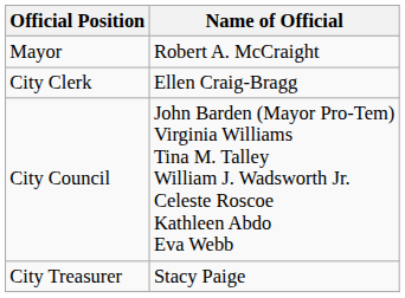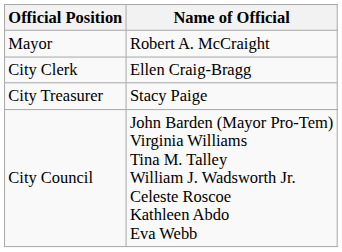rows swapped: City Treasurer <-> City Council
